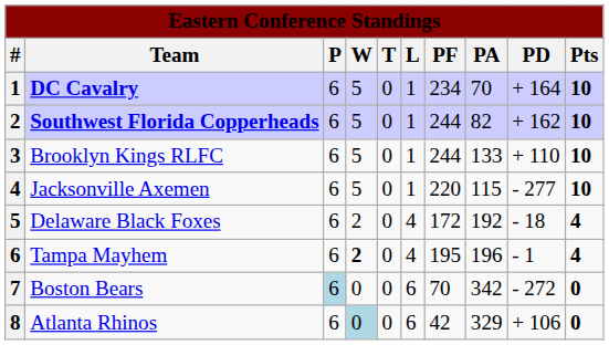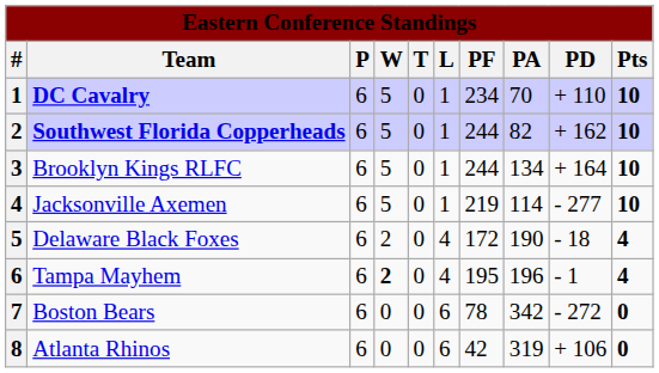DC Cavalry | PD: + 164 -> + 110
Brooklyn Kings RLFC | PA: 133 -> 134
Brooklyn Kings RLFC | PD: + 110 -> + 164
Jacksonville Axemen | PF: 220 -> 219
Jacksonville Axemen | PA: 115 -> 114
Delaware Black Foxes | PA: 192 -> 190
Boston Bears | P: lightblue background -> no background
Boston Bears | PF: 70 -> 78
Atlanta Rhinos | W: lightblue background -> no background
Atlanta Rhinos | PA: 329 -> 319
